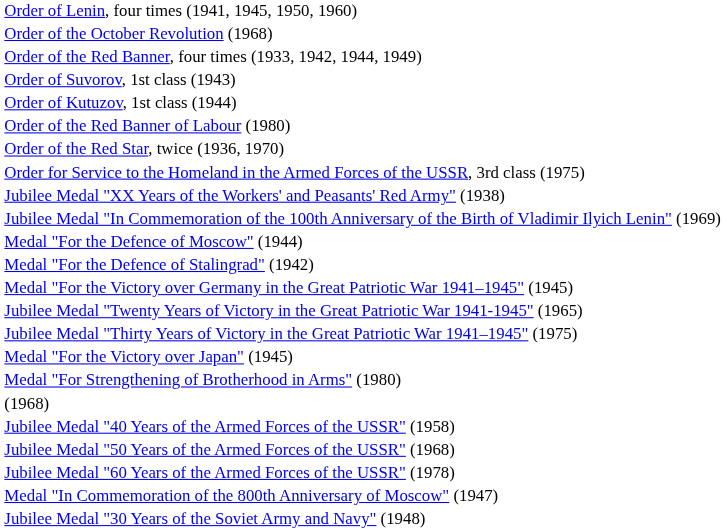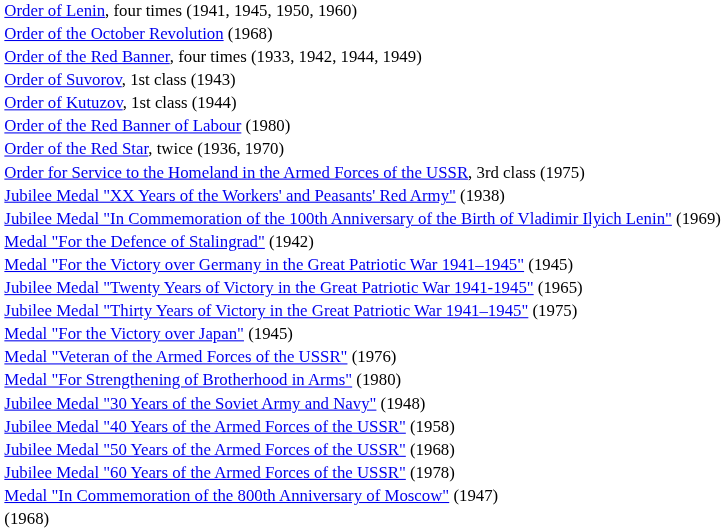- row: Medal "For the Defence of Moscow" (1944)
+ row: Medal "Veteran of the Armed Forces of the USSR" (1976)
rows swapped: Jubilee Medal "30 Years of the Soviet Army and Navy" (1948) <-> (1968)
